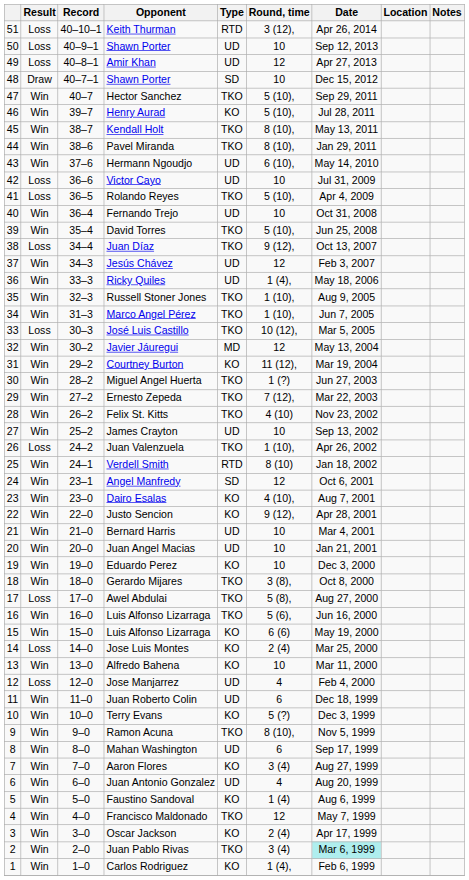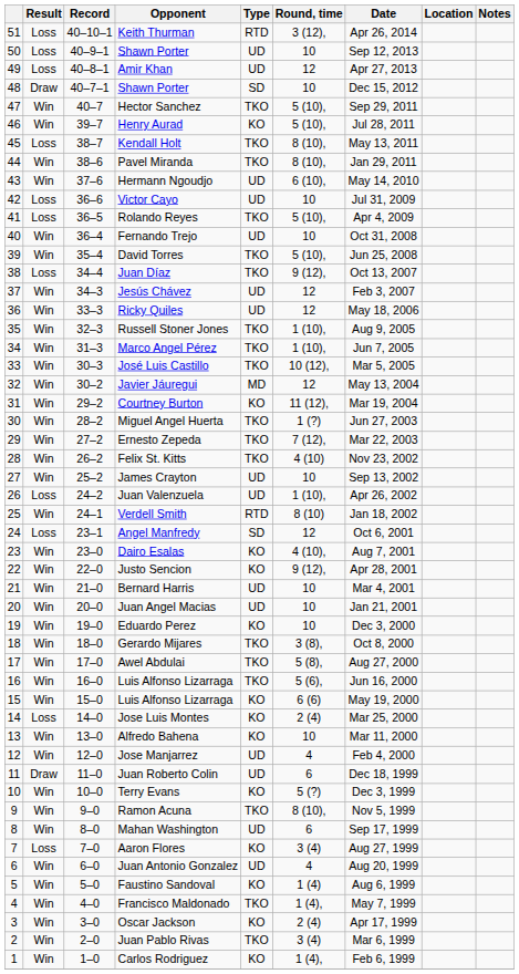Kendall Holt | Result: Win -> Loss
Ricky Quiles | Round, time: 1 (4), -> 12
José Luis Castillo | Result: Loss -> Win
Juan Valenzuela | Type: TKO -> UD
Angel Manfredy | Result: Win -> Loss
Awel Abdulai | Result: Loss -> Win
Jose Manjarrez | Result: Loss -> Win
Juan Roberto Colin | Result: Win -> Draw
Aaron Flores | Result: Win -> Loss
Francisco Maldonado | Round, time: 12 -> 1 (4),
Juan Pablo Rivas | Date: paleturquoise background -> no background
